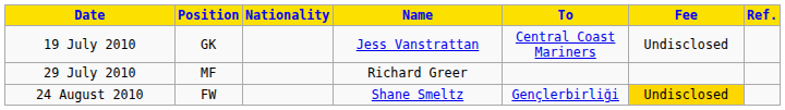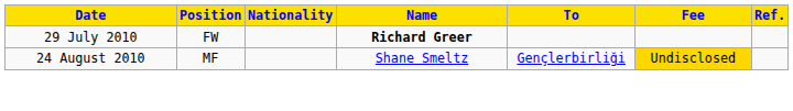- row: 19 July 2010 | GK | Jess Vanstrattan | Central Coast Mariners | Undisclosed
29 July 2010 | Position: MF -> FW
29 July 2010 | Name: normal -> bold
24 August 2010 | Position: FW -> MF
